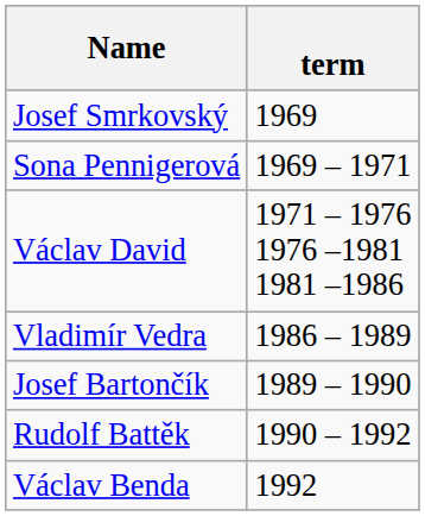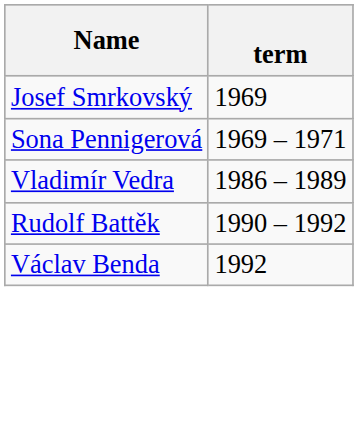- row: Václav David | 1971 – 1976 1976 –1981 1981 –1986
- row: Josef Bartončík | 1989 – 1990
